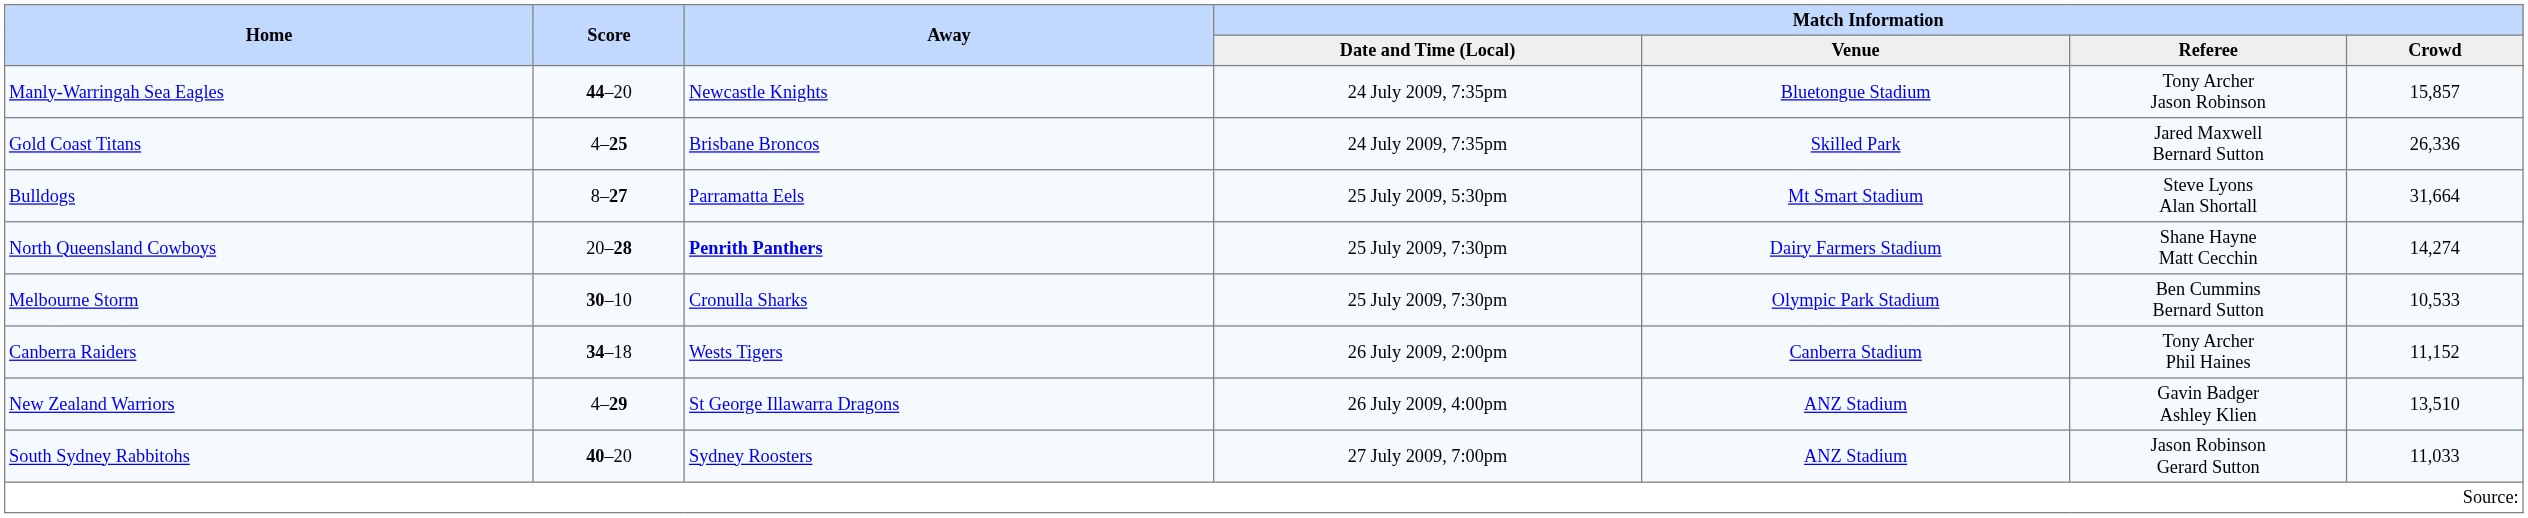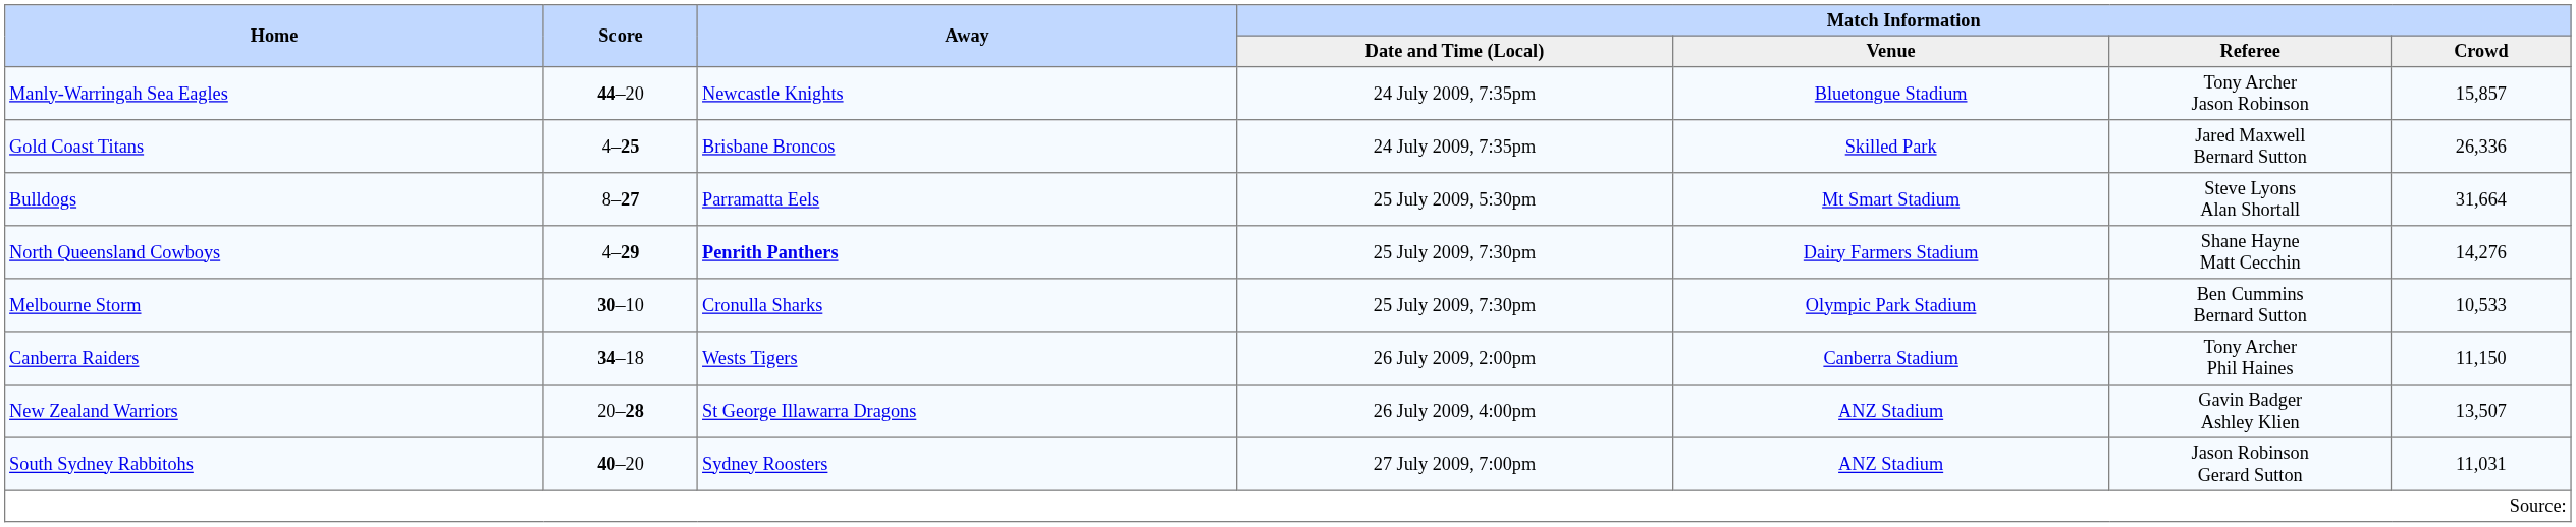North Queensland Cowboys | Score: 20–28 -> 4–29
North Queensland Cowboys | Match Information / Crowd: 14,274 -> 14,276
Canberra Raiders | Match Information / Crowd: 11,152 -> 11,150
New Zealand Warriors | Score: 4–29 -> 20–28
New Zealand Warriors | Match Information / Crowd: 13,510 -> 13,507
South Sydney Rabbitohs | Match Information / Crowd: 11,033 -> 11,031
